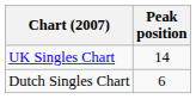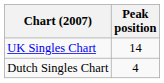Dutch Singles Chart | Peak position: 6 -> 4
